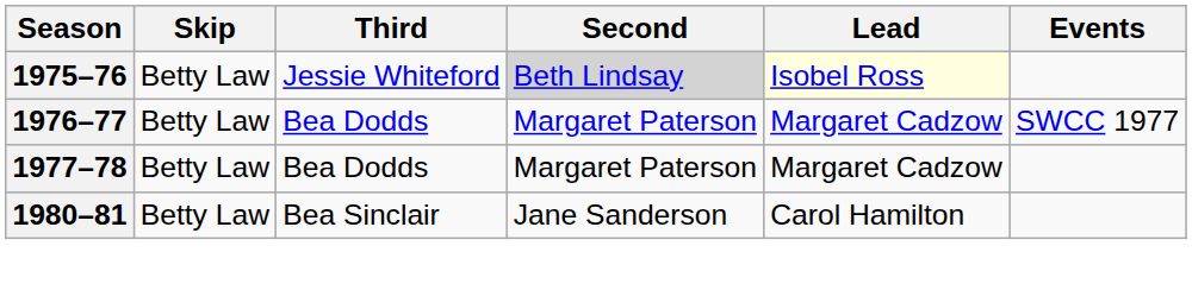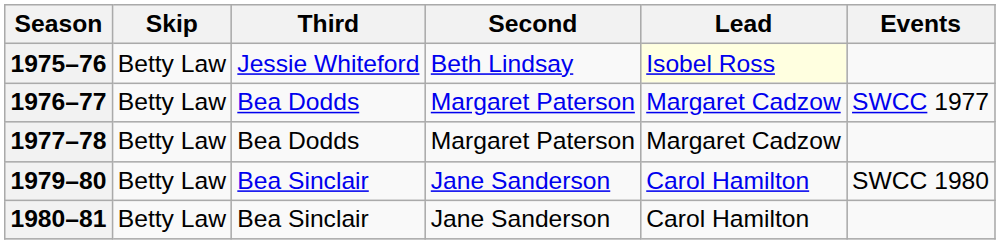1975–76 | Second: lightgrey background -> no background
+ row: 1979–80 | Betty Law | Bea Sinclair | Jane Sanderson | Carol Hamilton | SWCC 1980
